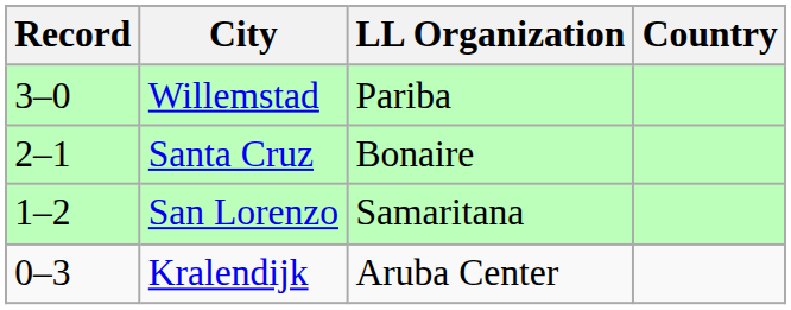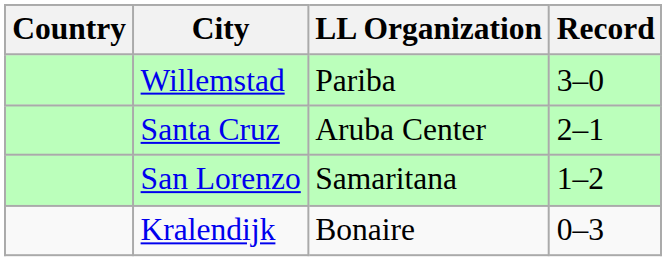columns swapped: Country <-> Record
Santa Cruz | LL Organization: Bonaire -> Aruba Center
Kralendijk | LL Organization: Aruba Center -> Bonaire
